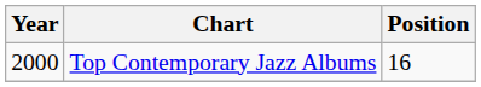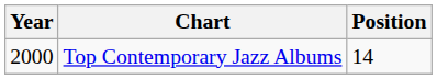Top Contemporary Jazz Albums | Position: 16 -> 14
